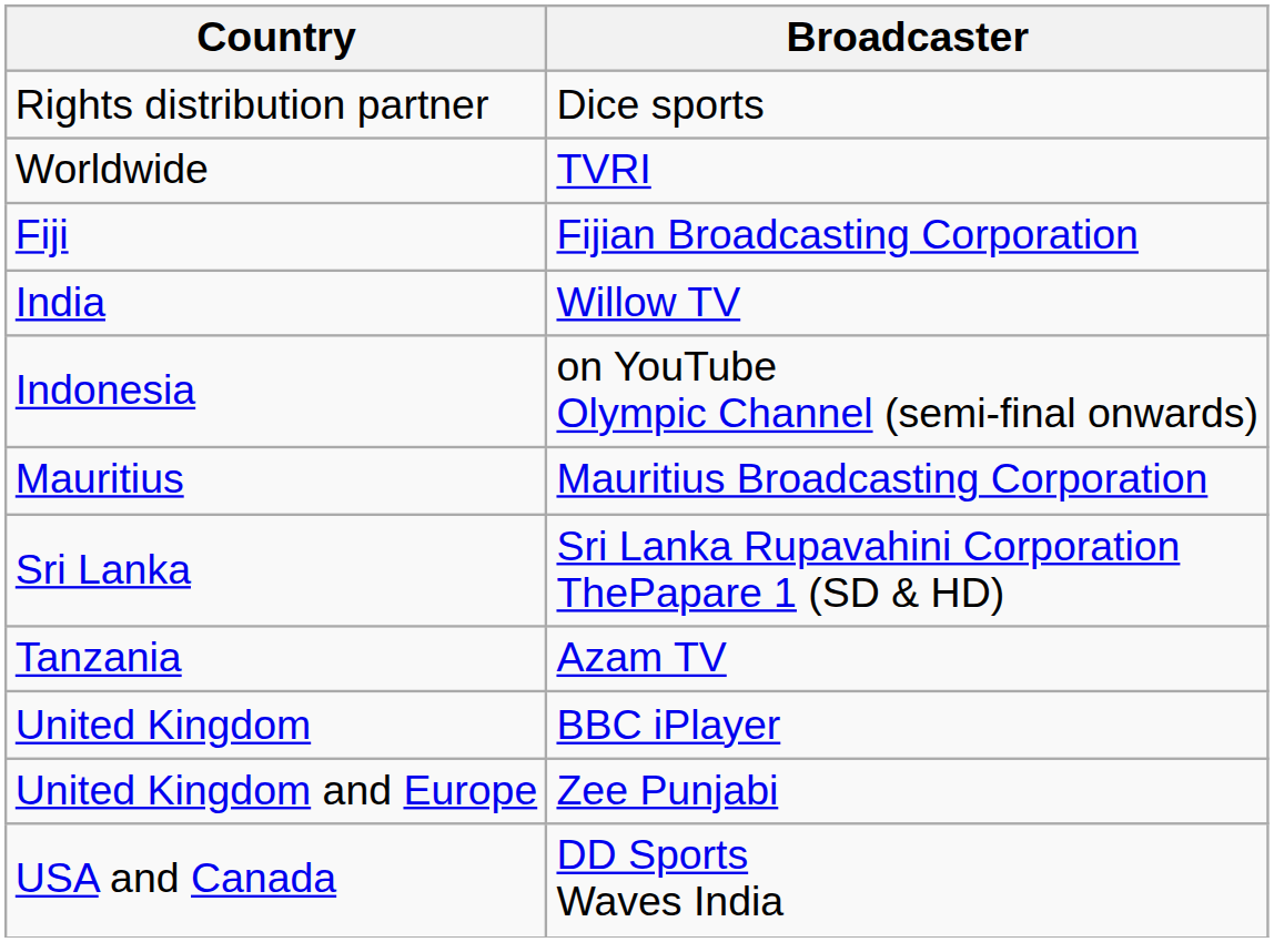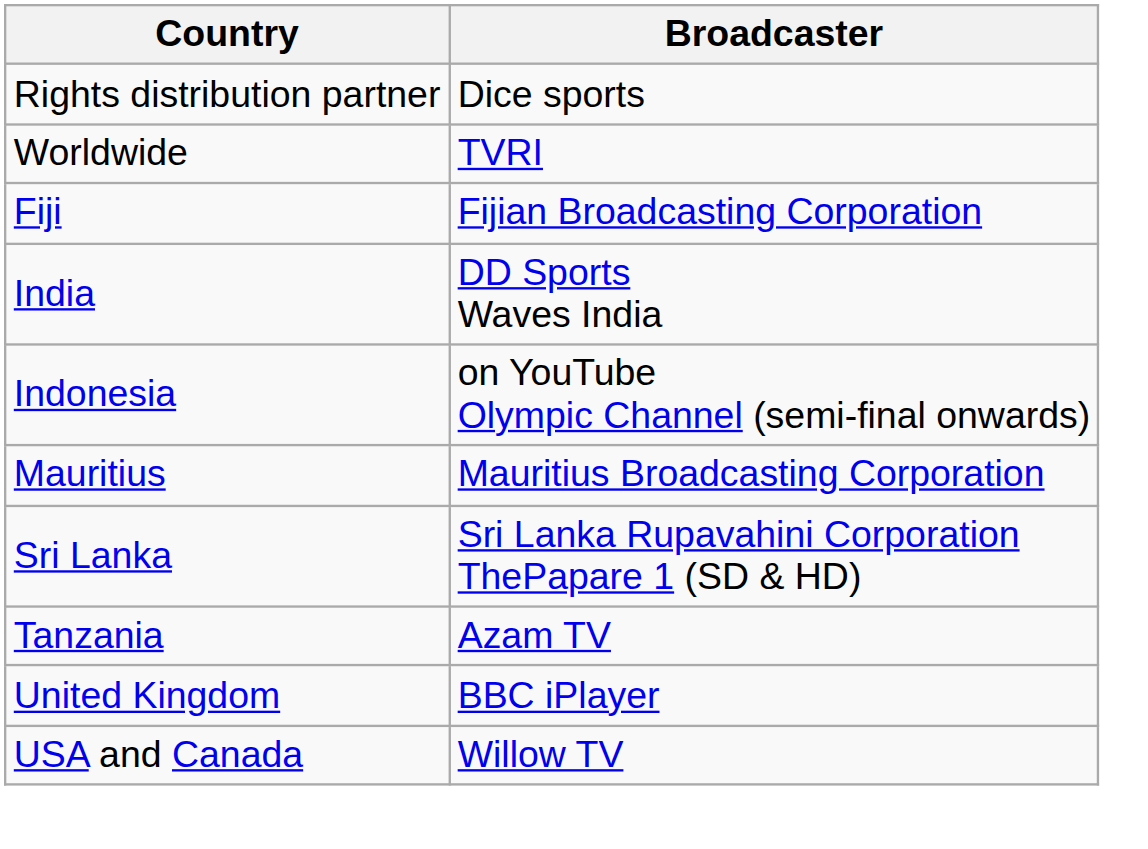India | Broadcaster: Willow TV -> DD Sports Waves India
- row: United Kingdom and Europe | Zee Punjabi
USA and Canada | Broadcaster: DD Sports Waves India -> Willow TV
